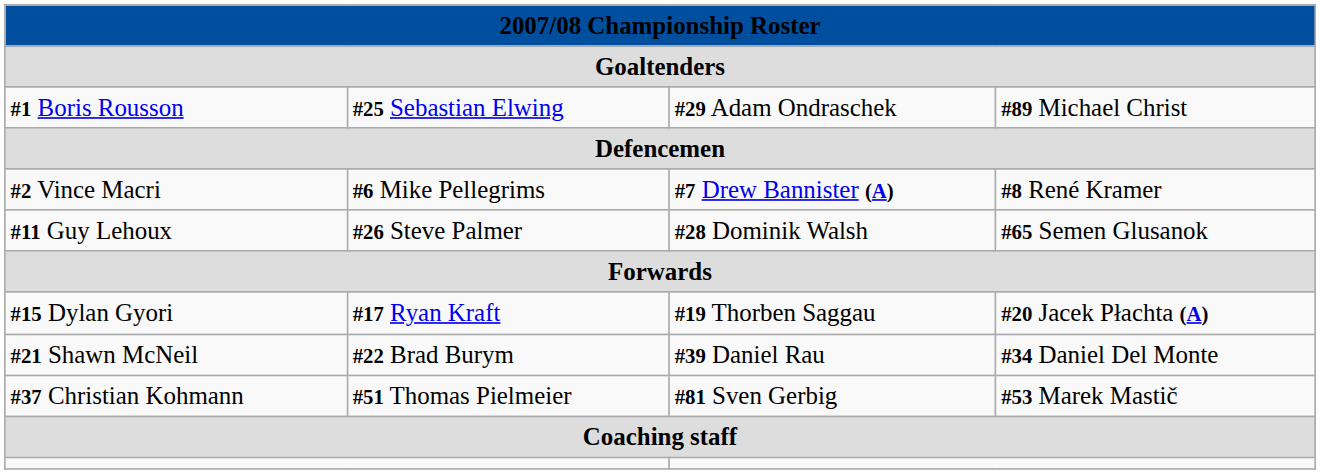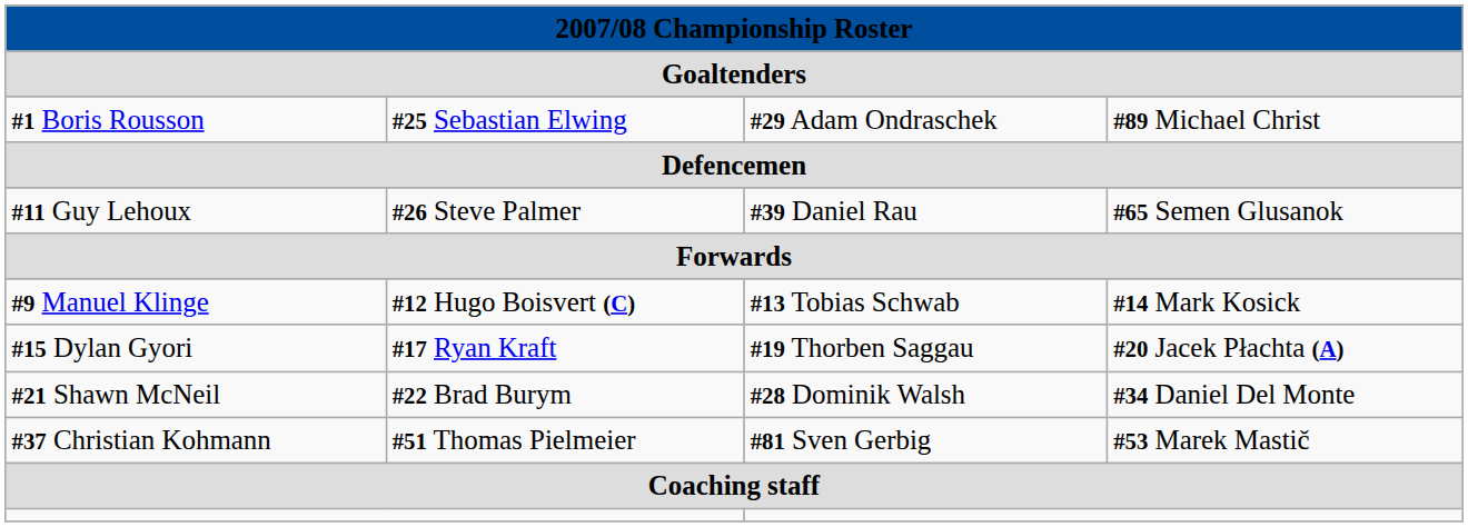- row: #2 Vince Macri | #6 Mike Pellegrims | #7 Drew Bannister (A) | #8 René Kramer
#11 Guy Lehoux | column 3: #28 Dominik Walsh -> #39 Daniel Rau
+ row: #9 Manuel Klinge | #12 Hugo Boisvert (C) | #13 Tobias Schwab | #14 Mark Kosick
#21 Shawn McNeil | column 3: #39 Daniel Rau -> #28 Dominik Walsh
